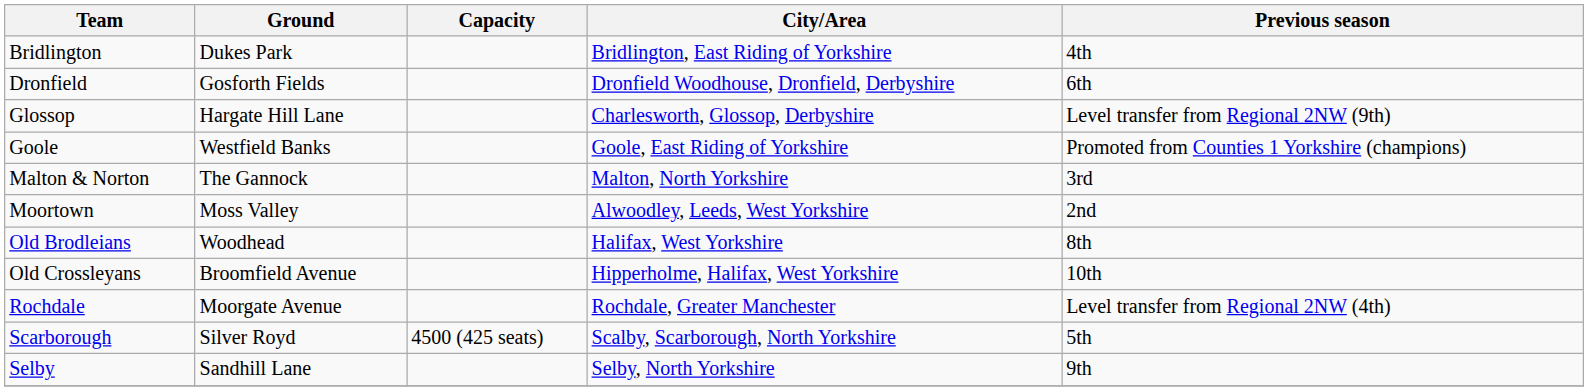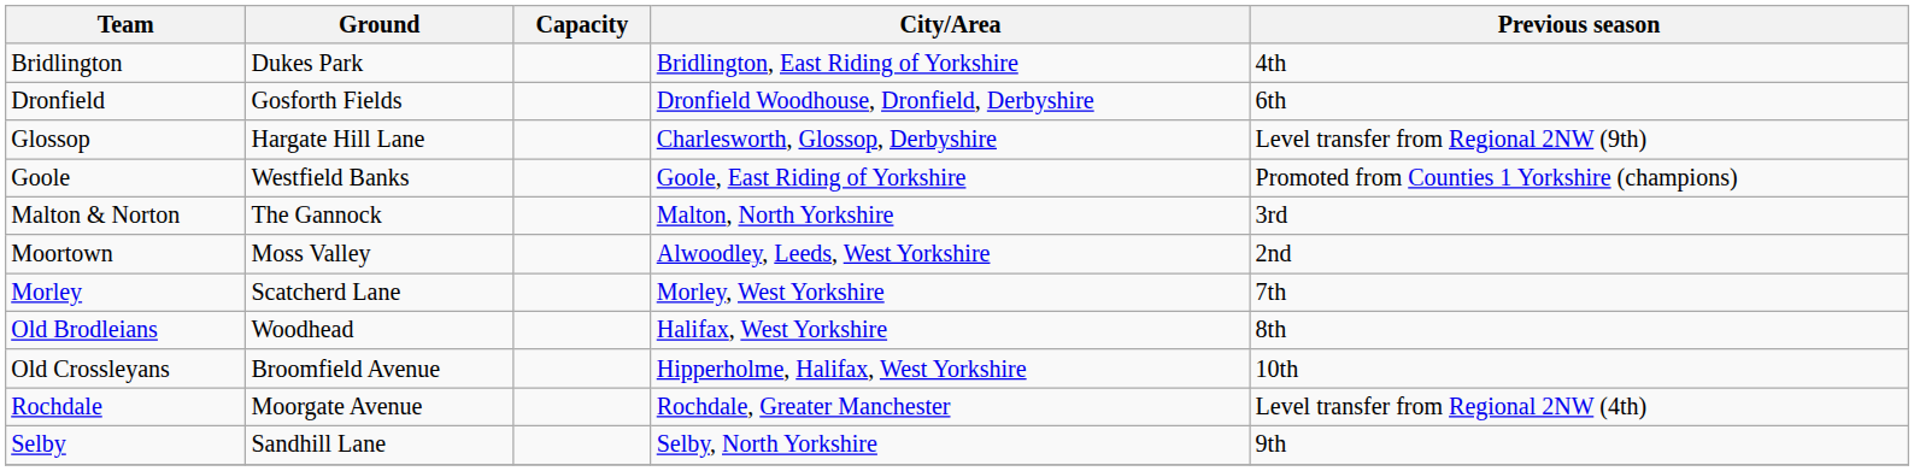+ row: Morley | Scatcherd Lane | Morley, West Yorkshire | 7th
- row: Scarborough | Silver Royd | 4500 (425 seats) | Scalby, Scarborough, North Yorkshire | 5th
